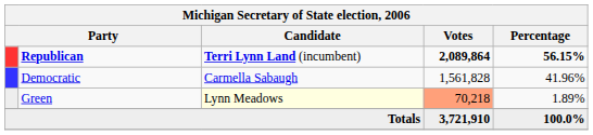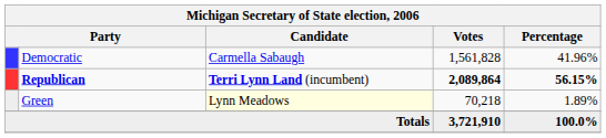rows swapped: Republican <-> Democratic
Green | Votes: lightsalmon background -> no background
